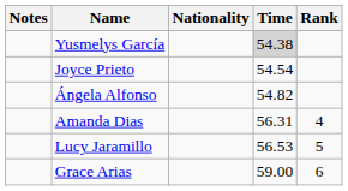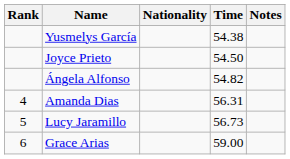columns swapped: Rank <-> Notes
Yusmelys García | Time: lightgrey background -> no background
Joyce Prieto | Time: 54.54 -> 54.50
Lucy Jaramillo | Time: 56.53 -> 56.73
